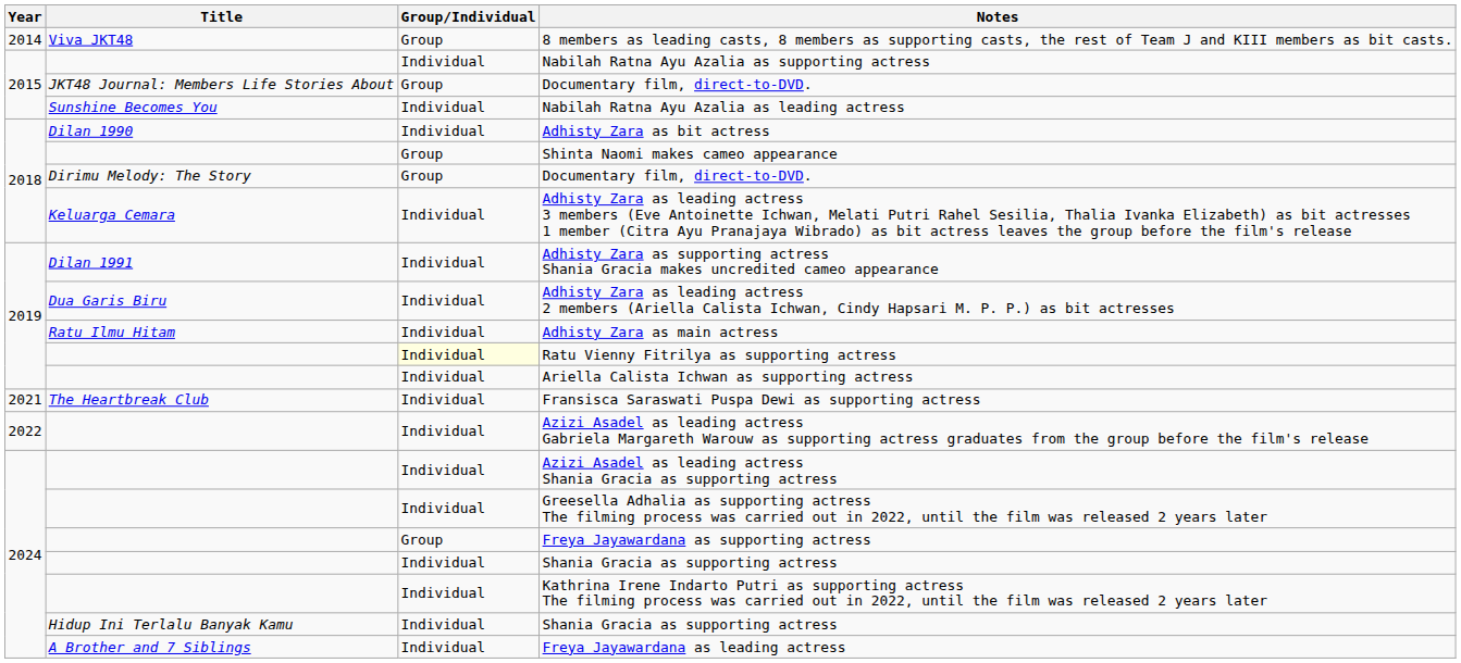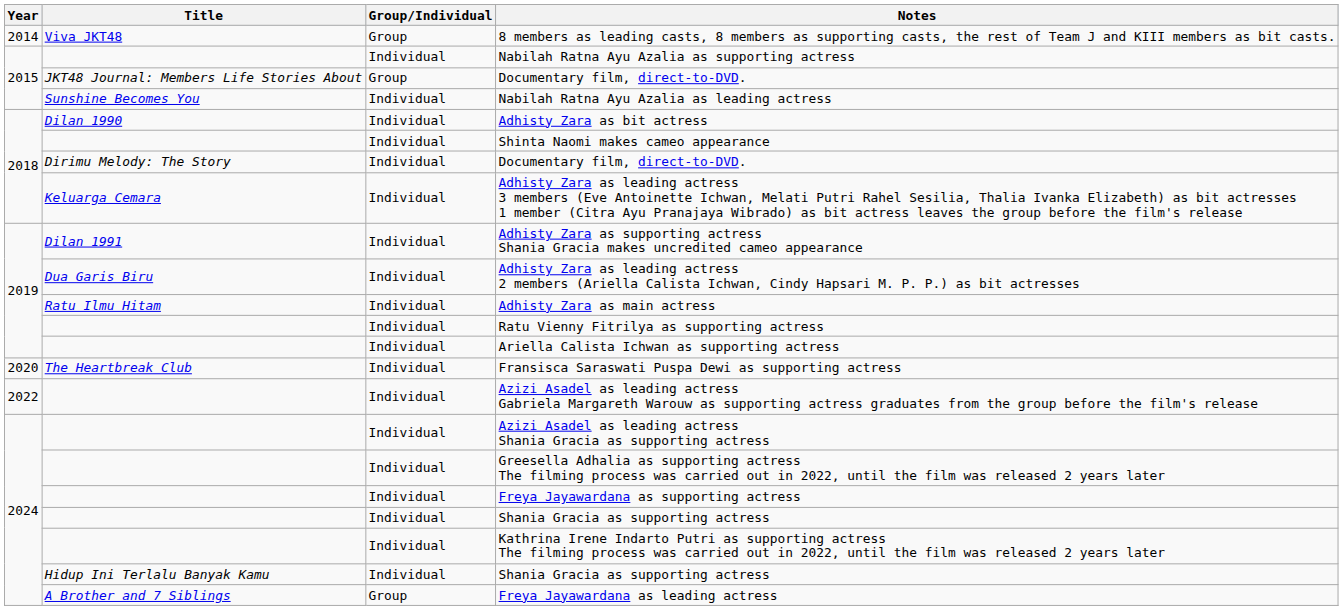Shinta Naomi makes cameo appearance | Group/Individual: Group -> Individual
Dirimu Melody: The Story / Documentary film, direct-to-DVD. | Group/Individual: Group -> Individual
Ratu Vienny Fitrilya as supporting actress | Group/Individual: lightyellow background -> no background
Fransisca Saraswati Puspa Dewi as supporting actress | Year: 2021 -> 2020
Freya Jayawardana as supporting actress | Group/Individual: Group -> Individual
Freya Jayawardana as leading actress | Group/Individual: Individual -> Group
